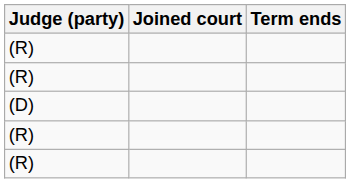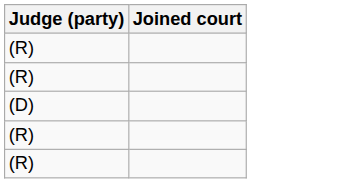- column: Term ends
